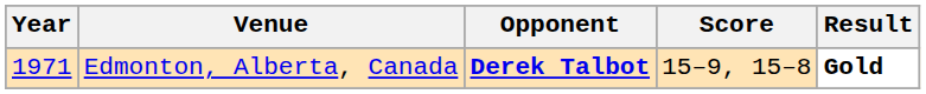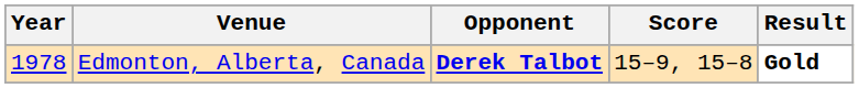Edmonton, Alberta, Canada | Year: 1971 -> 1978
